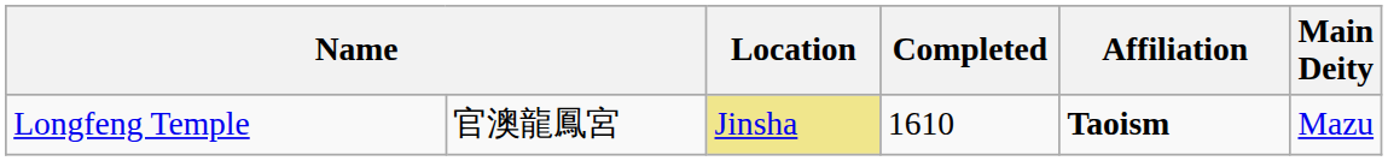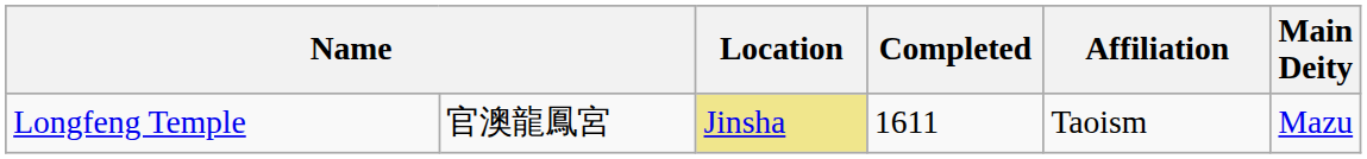Longfeng Temple | Completed: 1610 -> 1611
Longfeng Temple | Affiliation: bold -> normal
